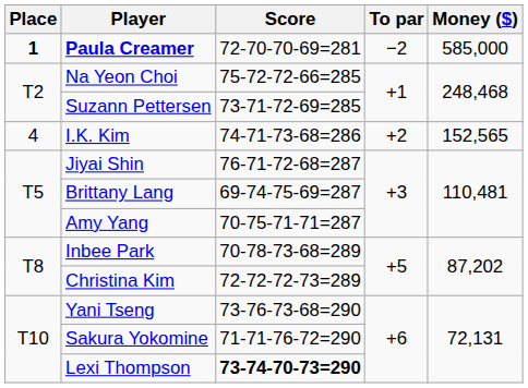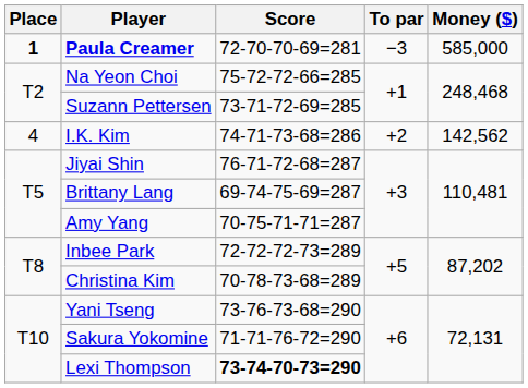Paula Creamer | To par: −2 -> −3
I.K. Kim | Money ($): 152,565 -> 142,562
Inbee Park | Score: 70-78-73-68=289 -> 72-72-72-73=289
Christina Kim | Score: 72-72-72-73=289 -> 70-78-73-68=289
